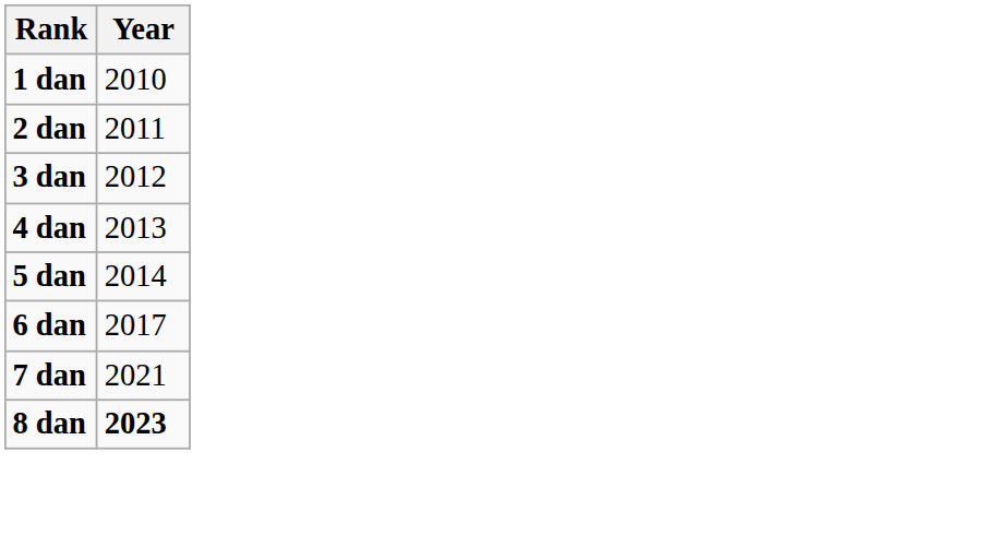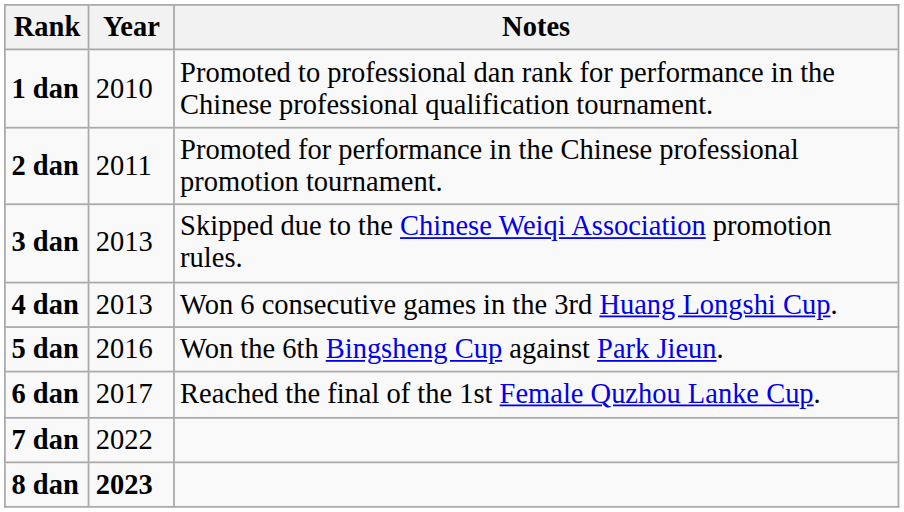+ column: Notes | Promoted to professional dan rank for performance in the Chinese professional qualification tournament. | Promoted for performance in the Chinese professional promotion tournament. | Skipped due to the Chinese Weiqi Association promotion rules. | Won 6 consecutive games in the 3rd Huang Longshi Cup. | Won the 6th Bingsheng Cup against Park Jieun. | Reached the final of the 1st Female Quzhou Lanke Cup.
3 dan | Year: 2012 -> 2013
5 dan | Year: 2014 -> 2016
7 dan | Year: 2021 -> 2022
